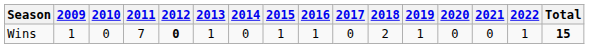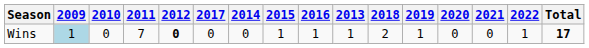columns swapped: 2013 <-> 2017
Wins | 2009: no background -> lightblue background
Wins | Total: 15 -> 17
